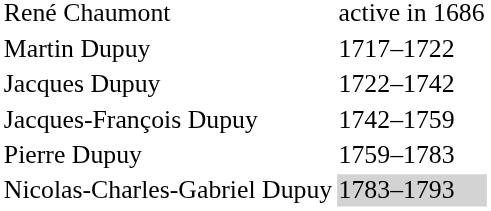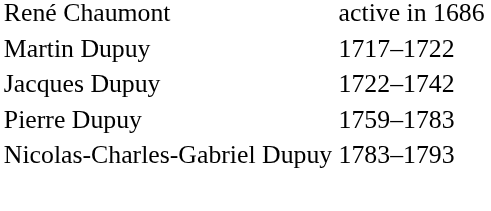- row: Jacques-François Dupuy | 1742–1759
Nicolas-Charles-Gabriel Dupuy | column 2: lightgrey background -> no background
